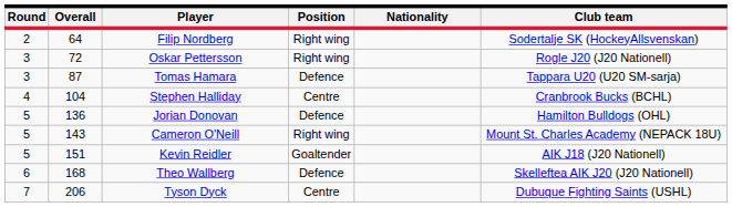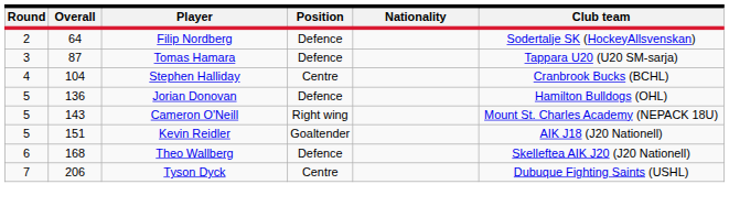Filip Nordberg | Position: Right wing -> Defence
- row: 3 | 72 | Oskar Pettersson | Right wing | Rogle J20 (J20 Nationell)
